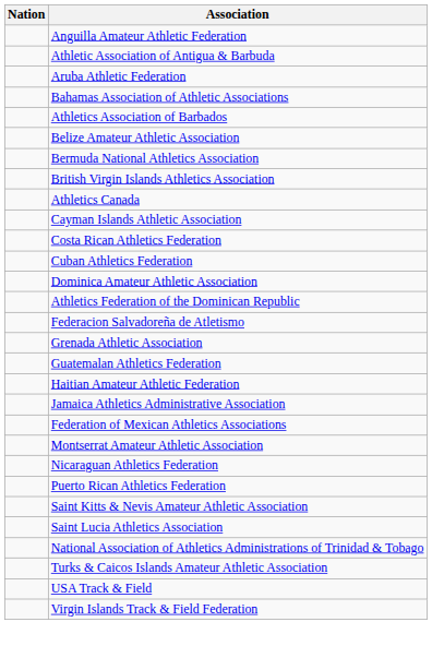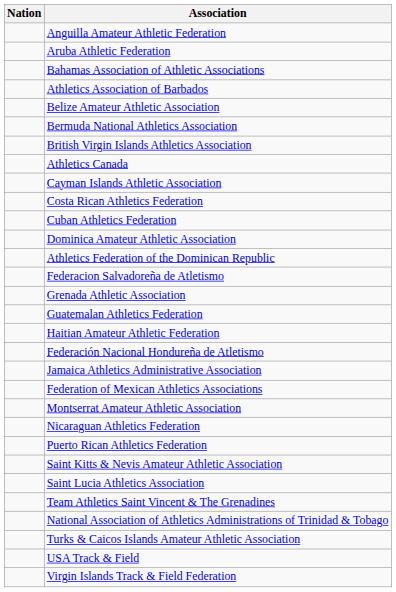- row: Athletic Association of Antigua & Barbuda
+ row: Federación Nacional Hondureña de Atletismo
+ row: Team Athletics Saint Vincent & The Grenadines
